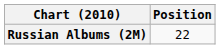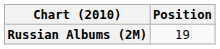Russian Albums (2M) | Position: 22 -> 19
